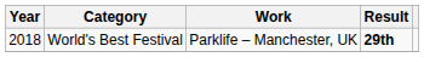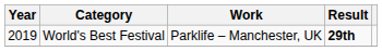World's Best Festival | Year: 2018 -> 2019
